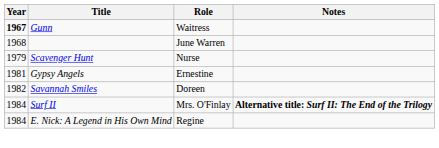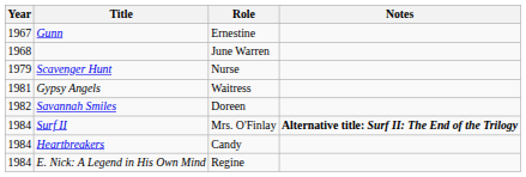Gunn | Year: bold -> normal
Gunn | Role: Waitress -> Ernestine
Gypsy Angels | Role: Ernestine -> Waitress
+ row: 1984 | Heartbreakers | Candy
